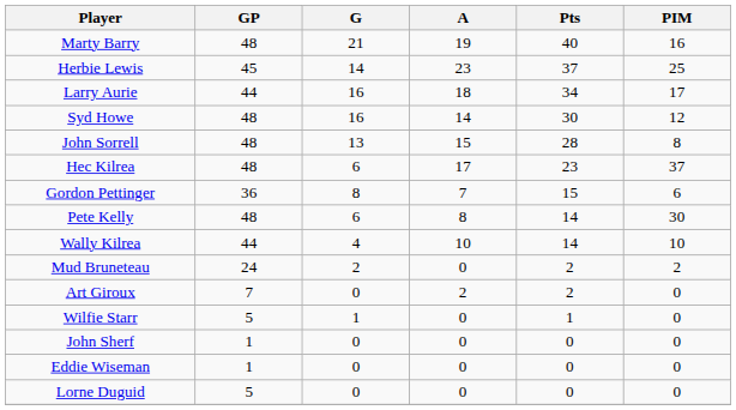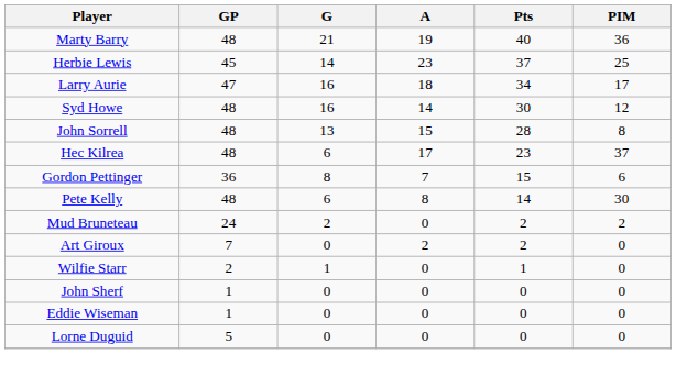Marty Barry | PIM: 16 -> 36
Larry Aurie | GP: 44 -> 47
- row: Wally Kilrea | 44 | 4 | 10 | 14 | 10
Wilfie Starr | GP: 5 -> 2
